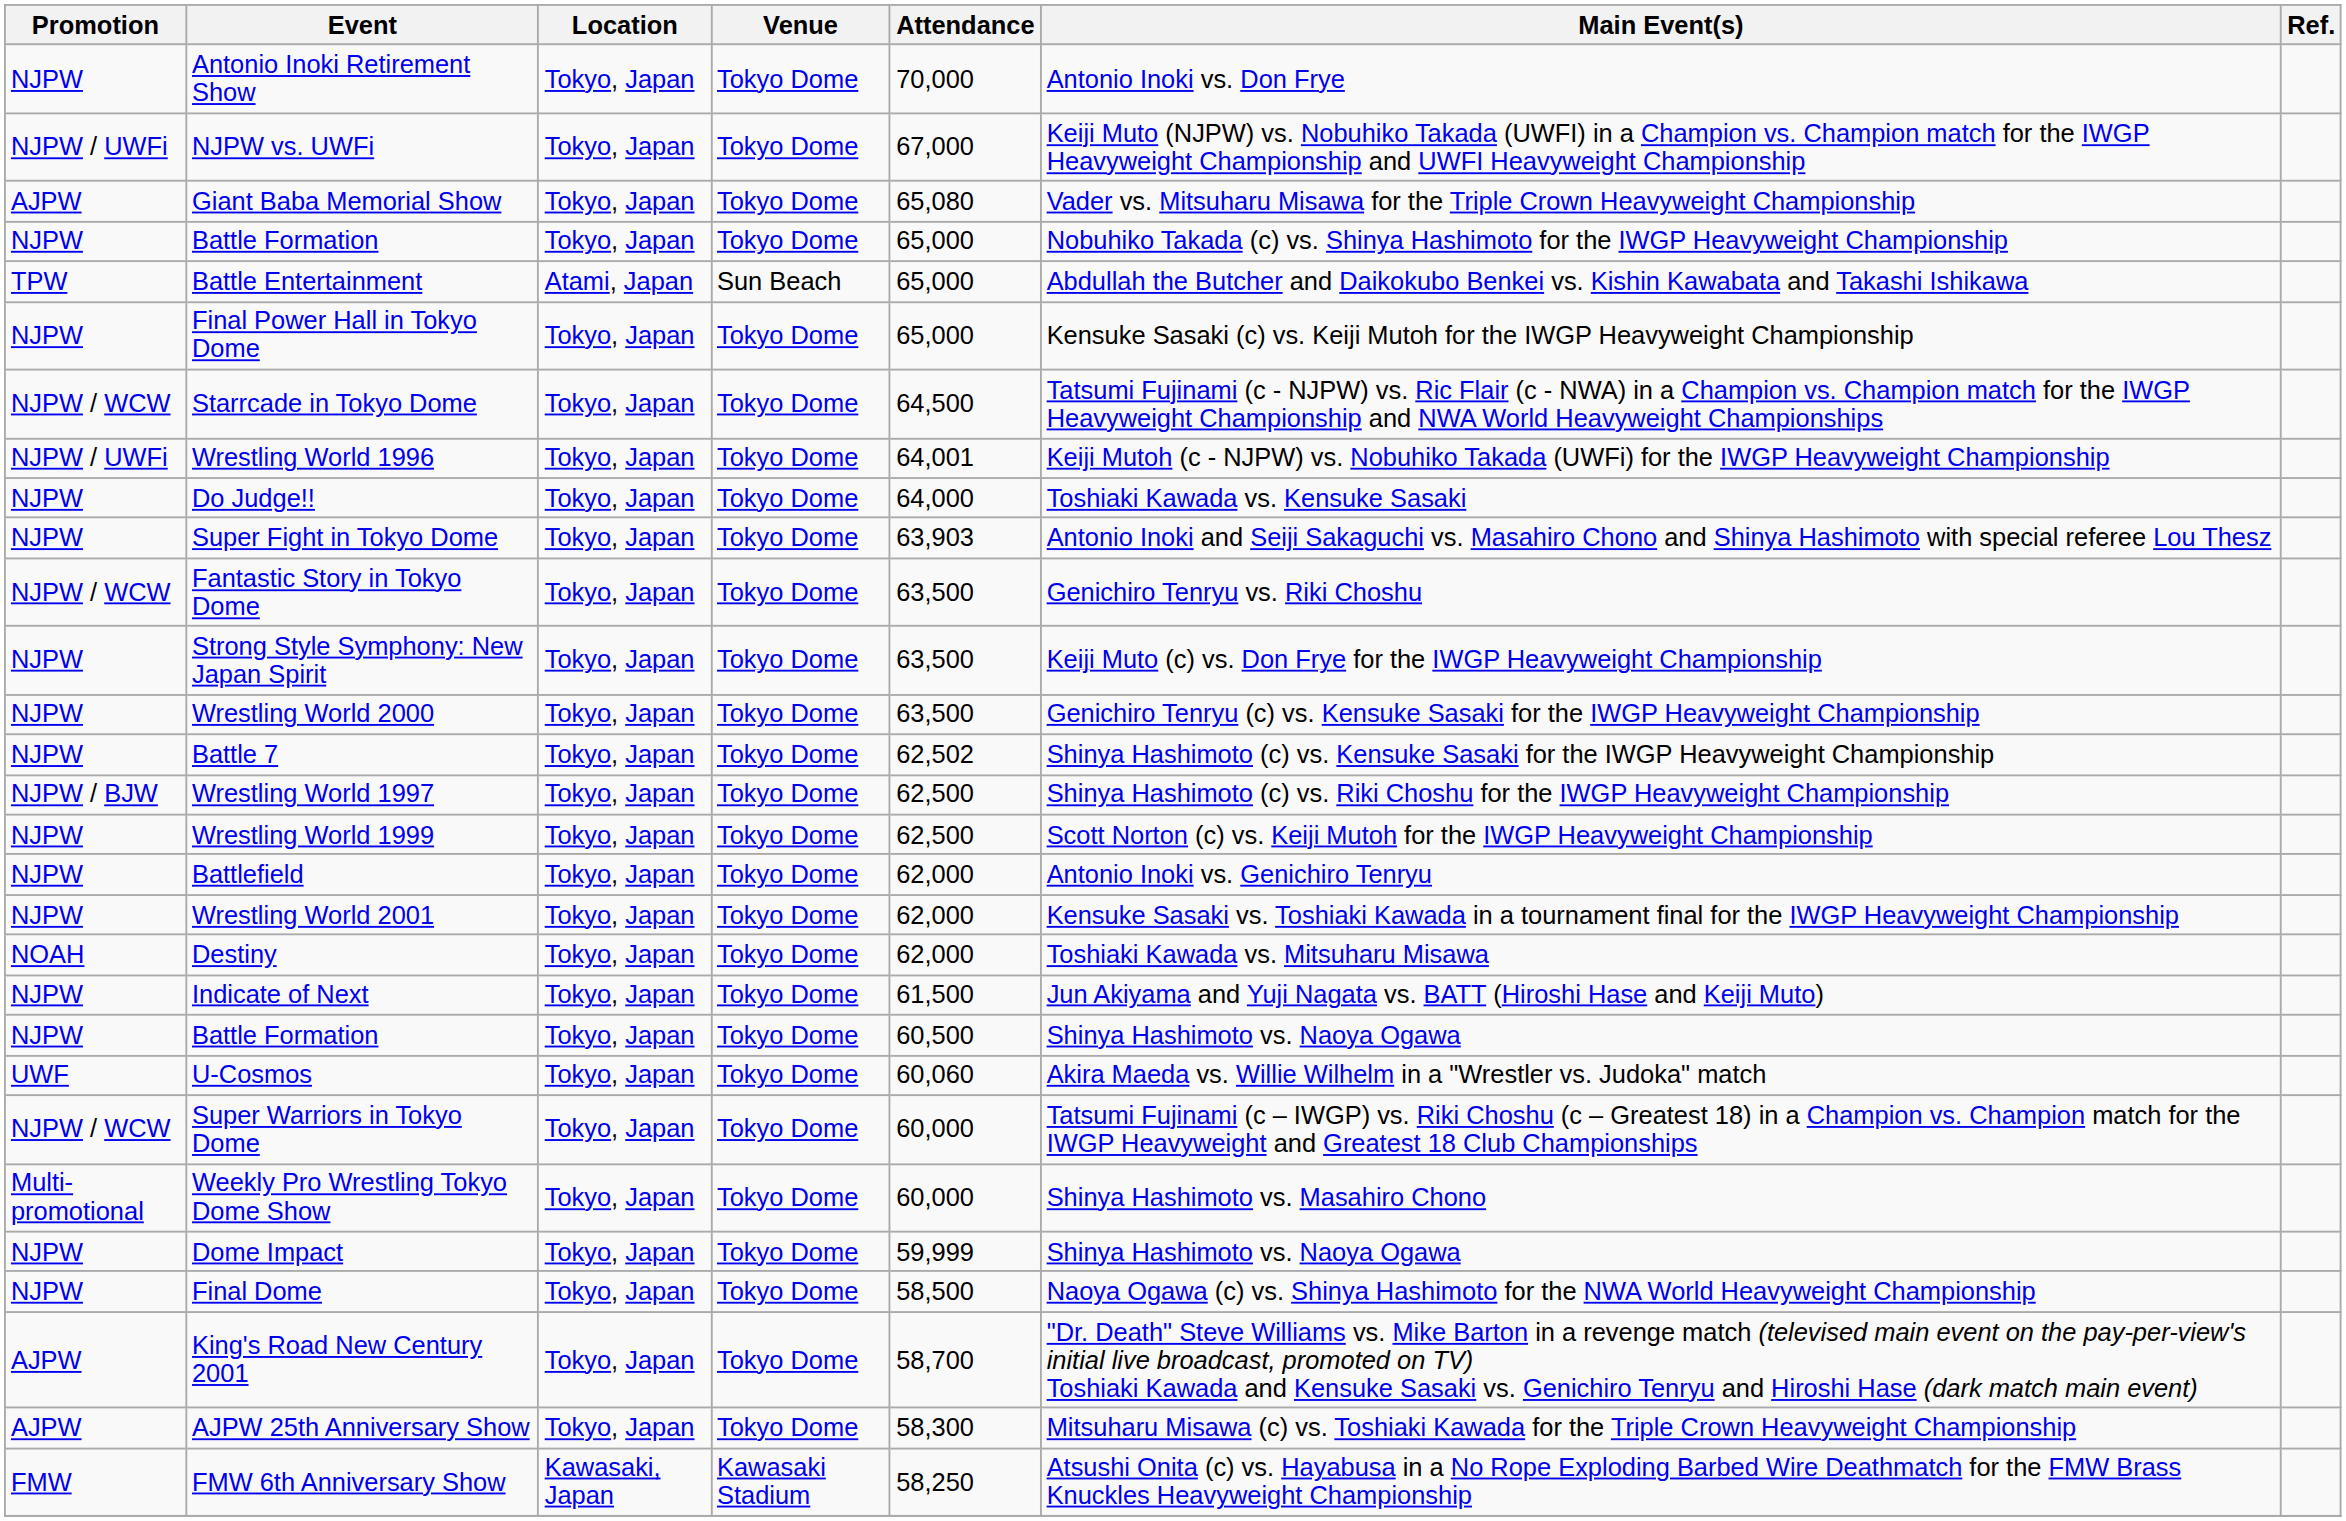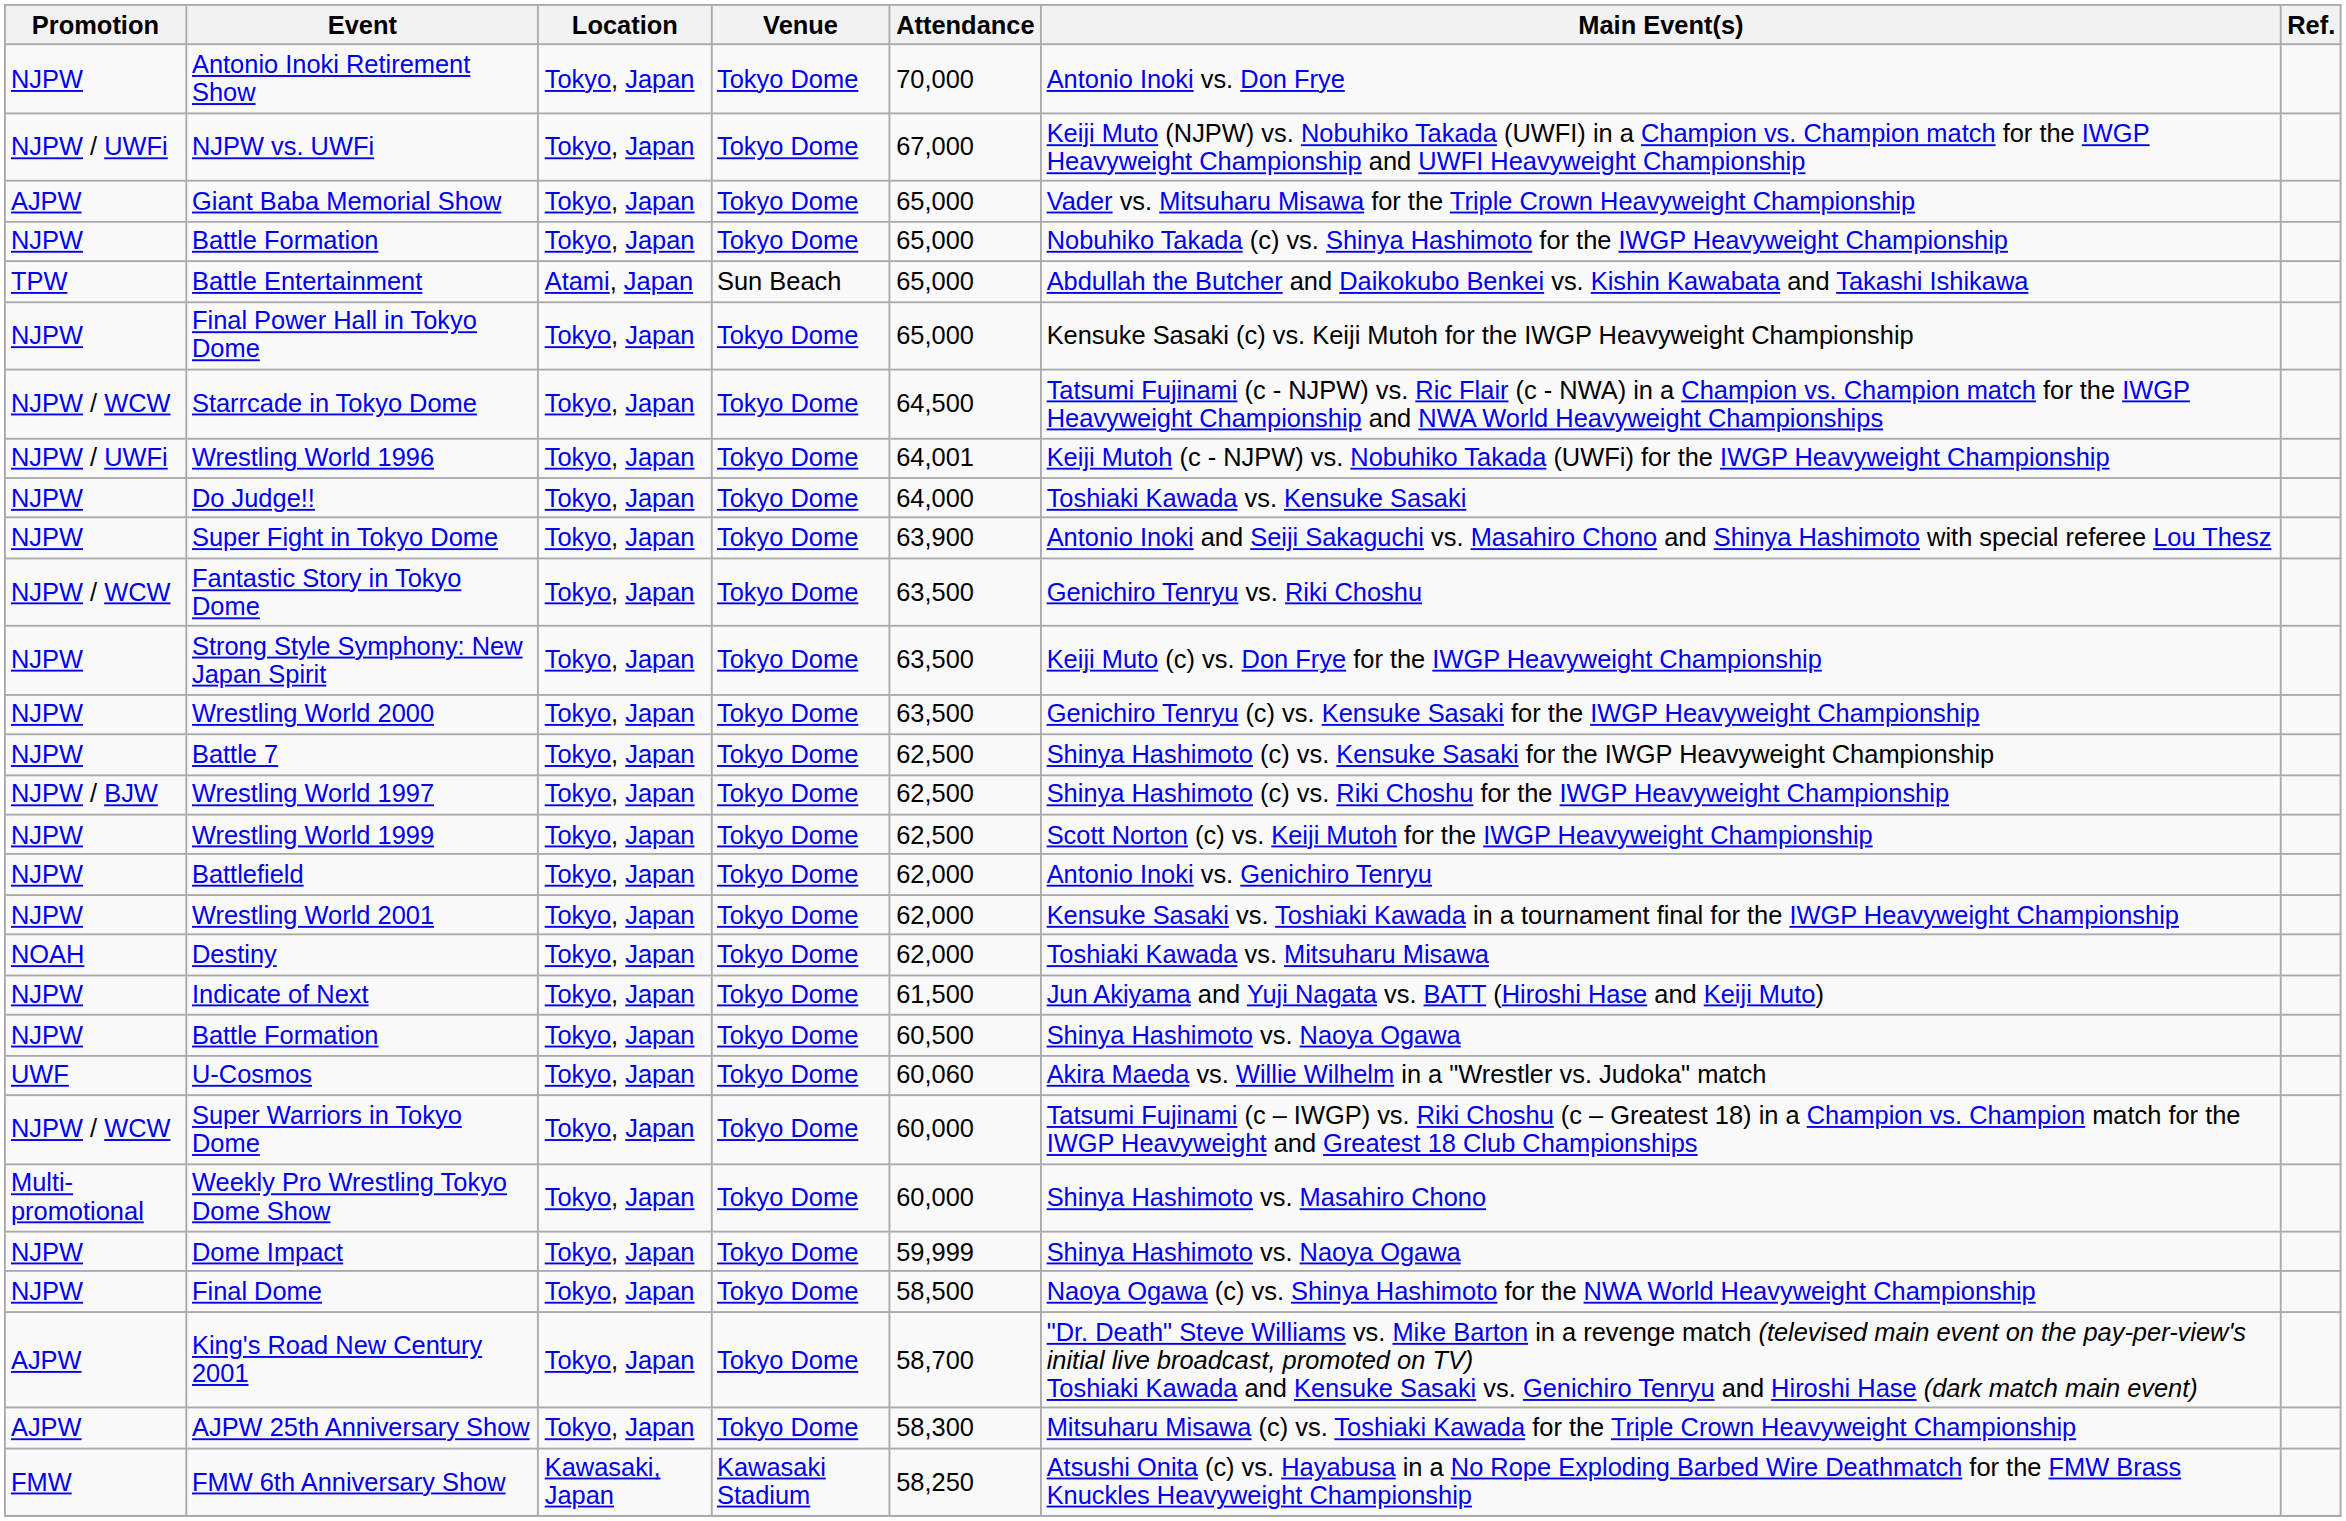Giant Baba Memorial Show | Attendance: 65,080 -> 65,000
Super Fight in Tokyo Dome | Attendance: 63,903 -> 63,900
Battle 7 | Attendance: 62,502 -> 62,500
